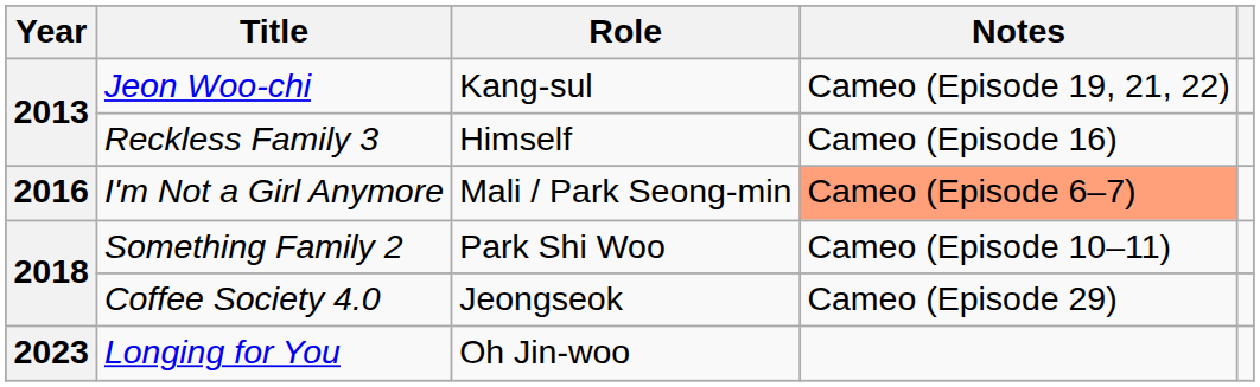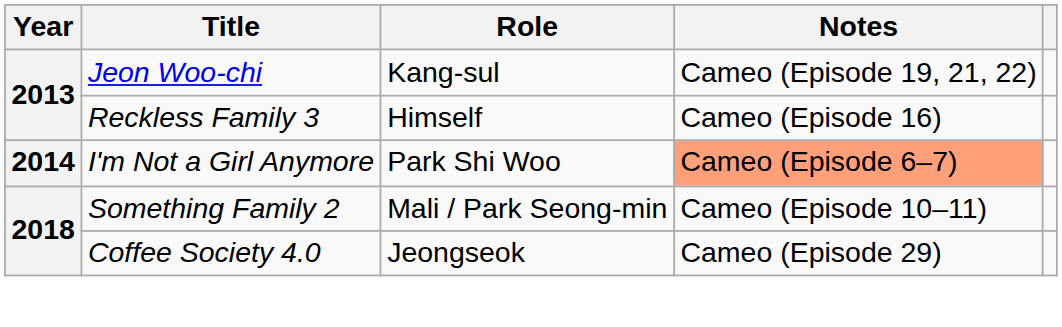I'm Not a Girl Anymore | Year: 2016 -> 2014
I'm Not a Girl Anymore | Role: Mali / Park Seong-min -> Park Shi Woo
Something Family 2 | Role: Park Shi Woo -> Mali / Park Seong-min
- row: 2023 | Longing for You | Oh Jin-woo
